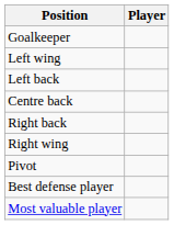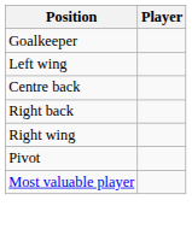- row: Left back
- row: Best defense player
